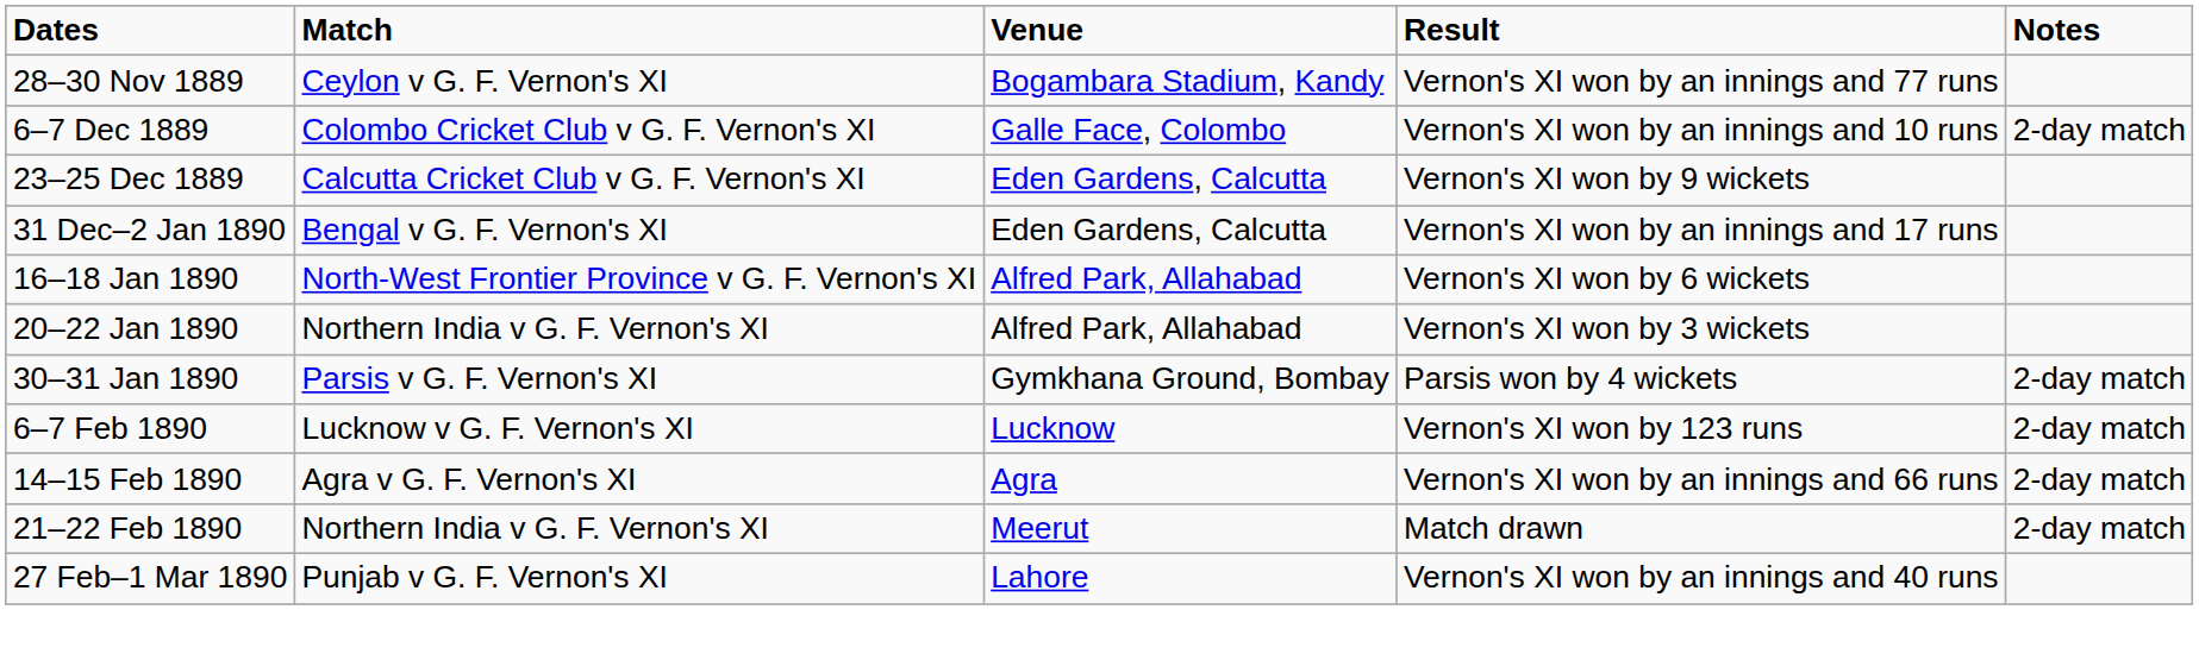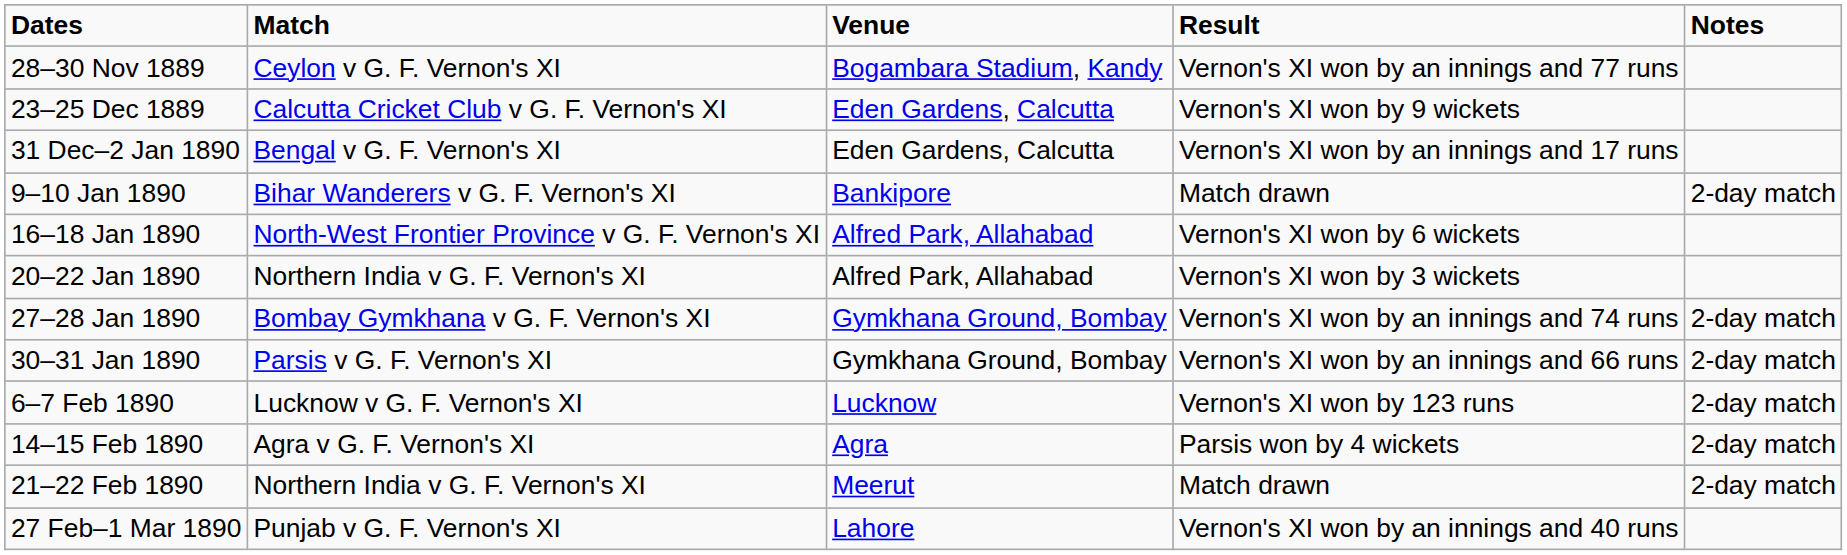- row: 6–7 Dec 1889 | Colombo Cricket Club v G. F. Vernon's XI | Galle Face, Colombo | Vernon's XI won by an innings and 10 runs | 2-day match
+ row: 9–10 Jan 1890 | Bihar Wanderers v G. F. Vernon's XI | Bankipore | Match drawn | 2-day match
+ row: 27–28 Jan 1890 | Bombay Gymkhana v G. F. Vernon's XI | Gymkhana Ground, Bombay | Vernon's XI won by an innings and 74 runs | 2-day match
30–31 Jan 1890 | Result: Parsis won by 4 wickets -> Vernon's XI won by an innings and 66 runs
14–15 Feb 1890 | Result: Vernon's XI won by an innings and 66 runs -> Parsis won by 4 wickets
